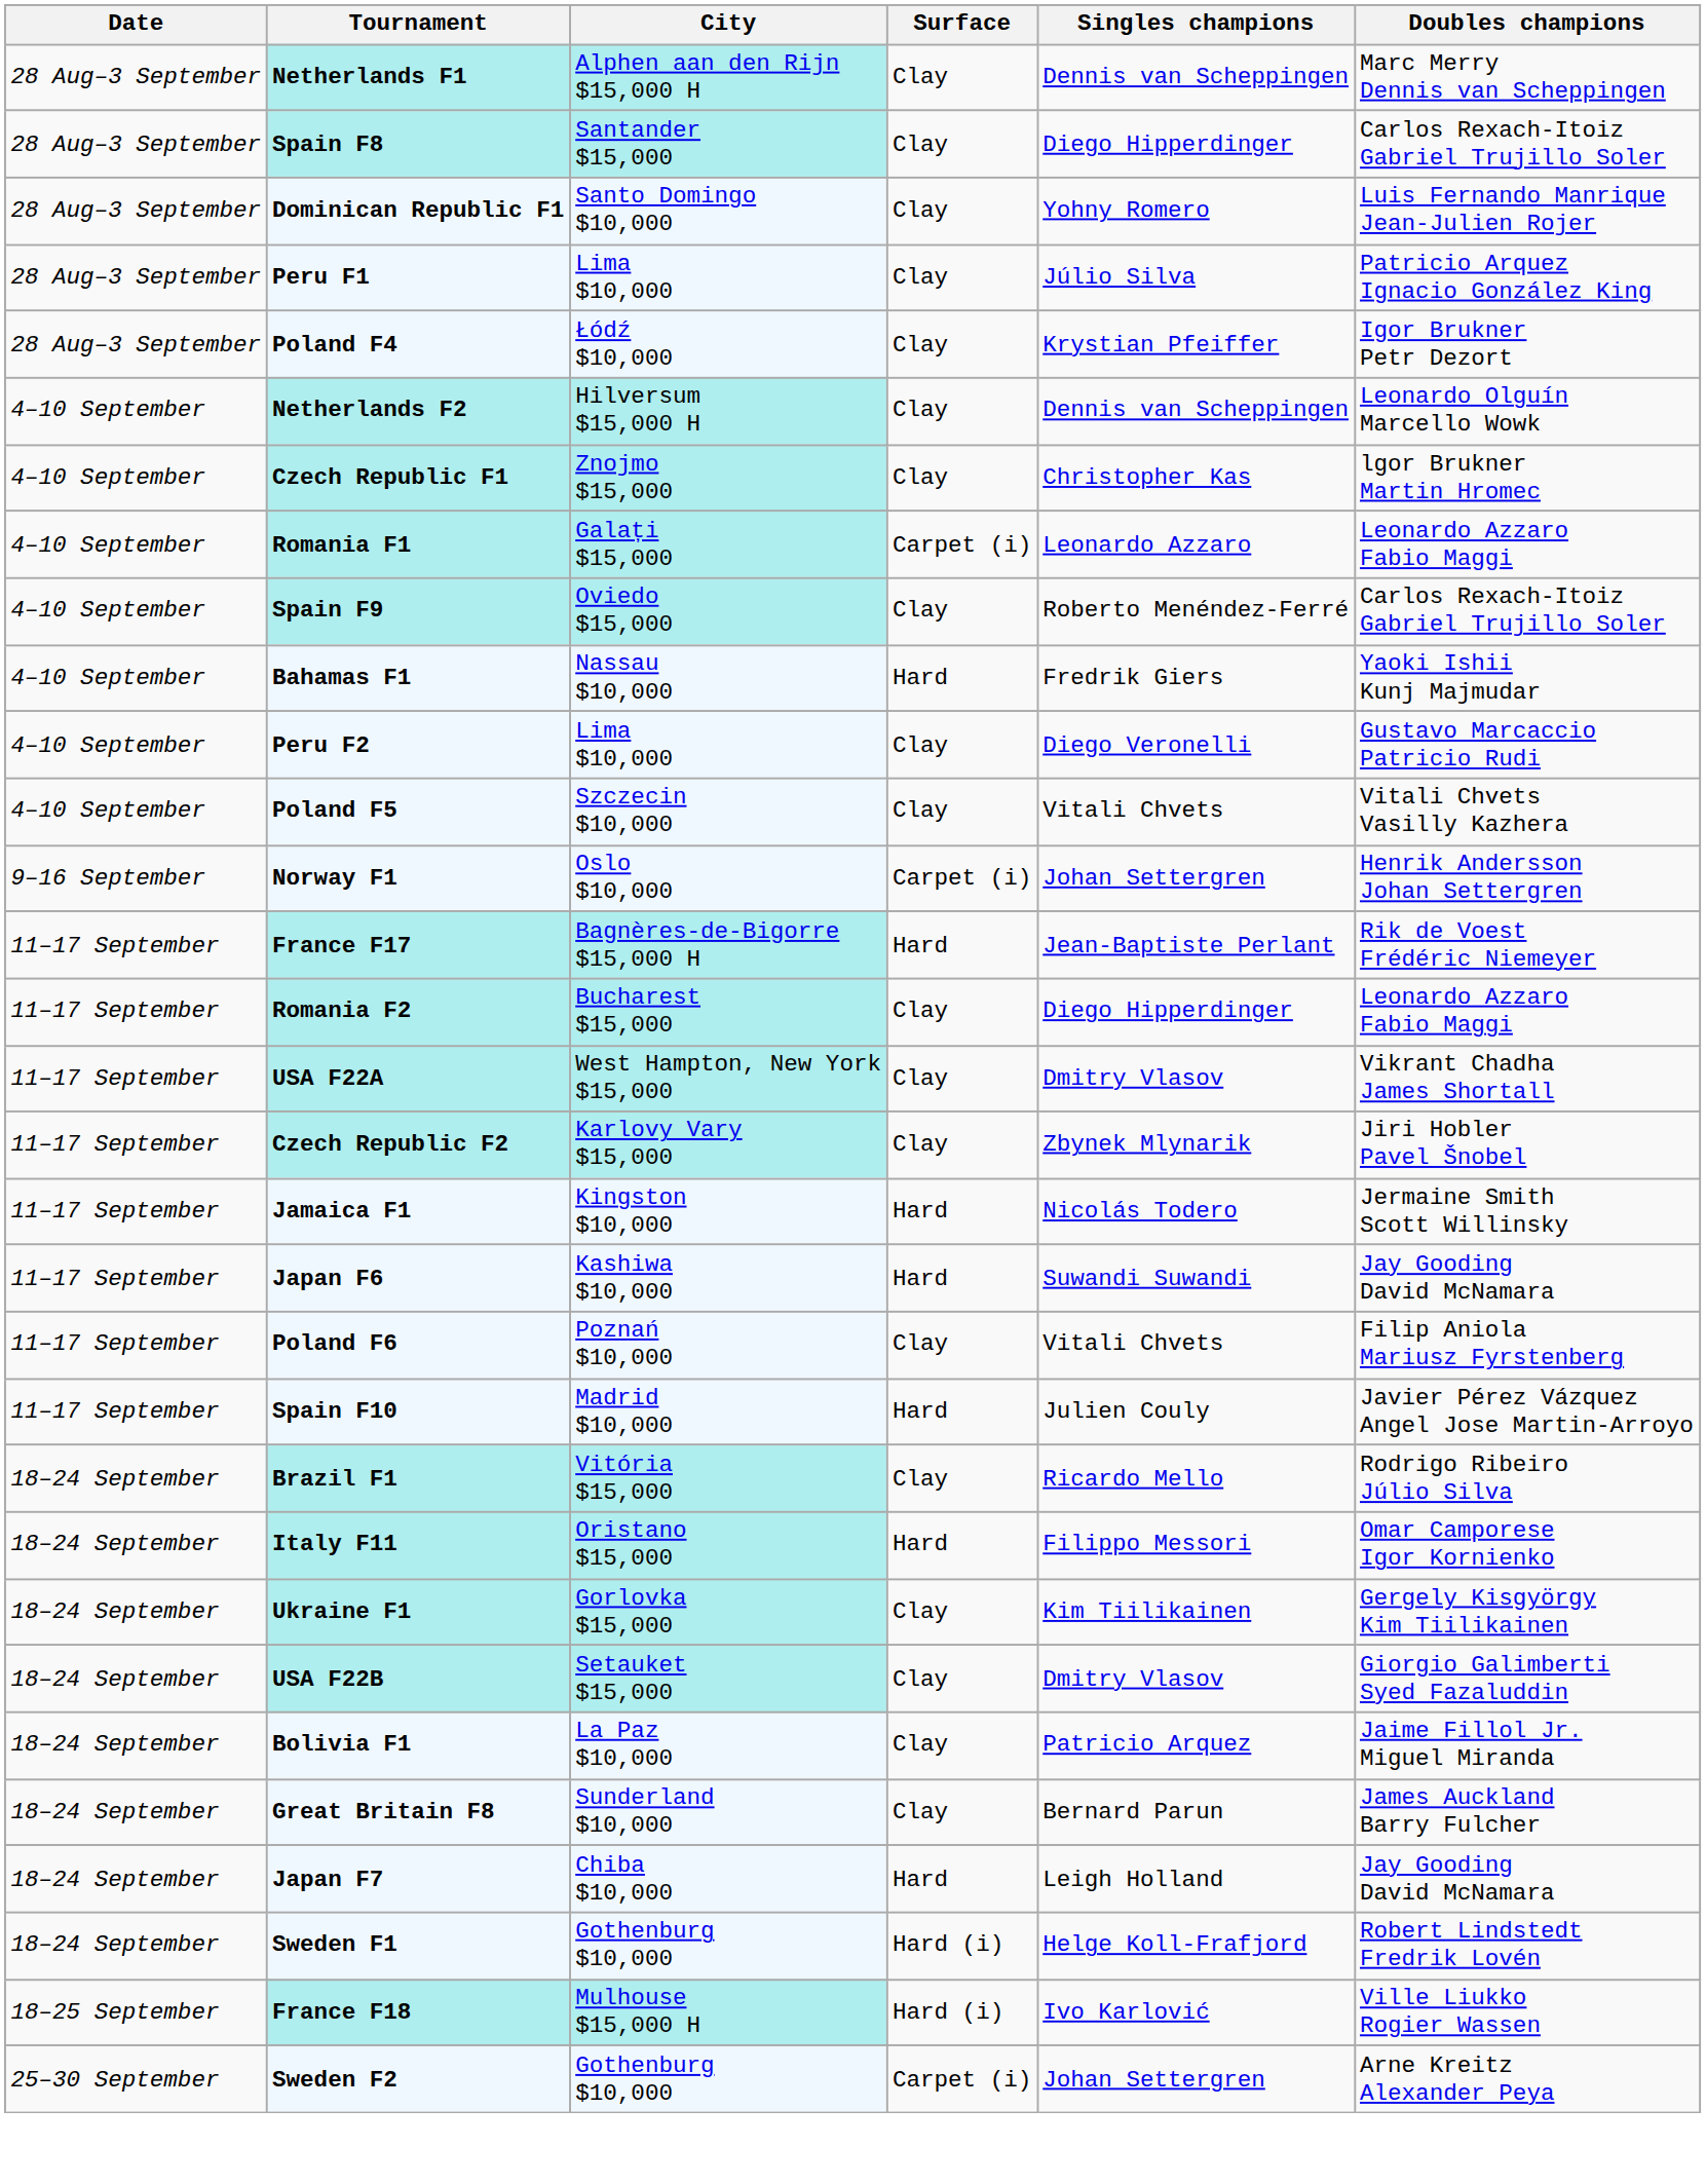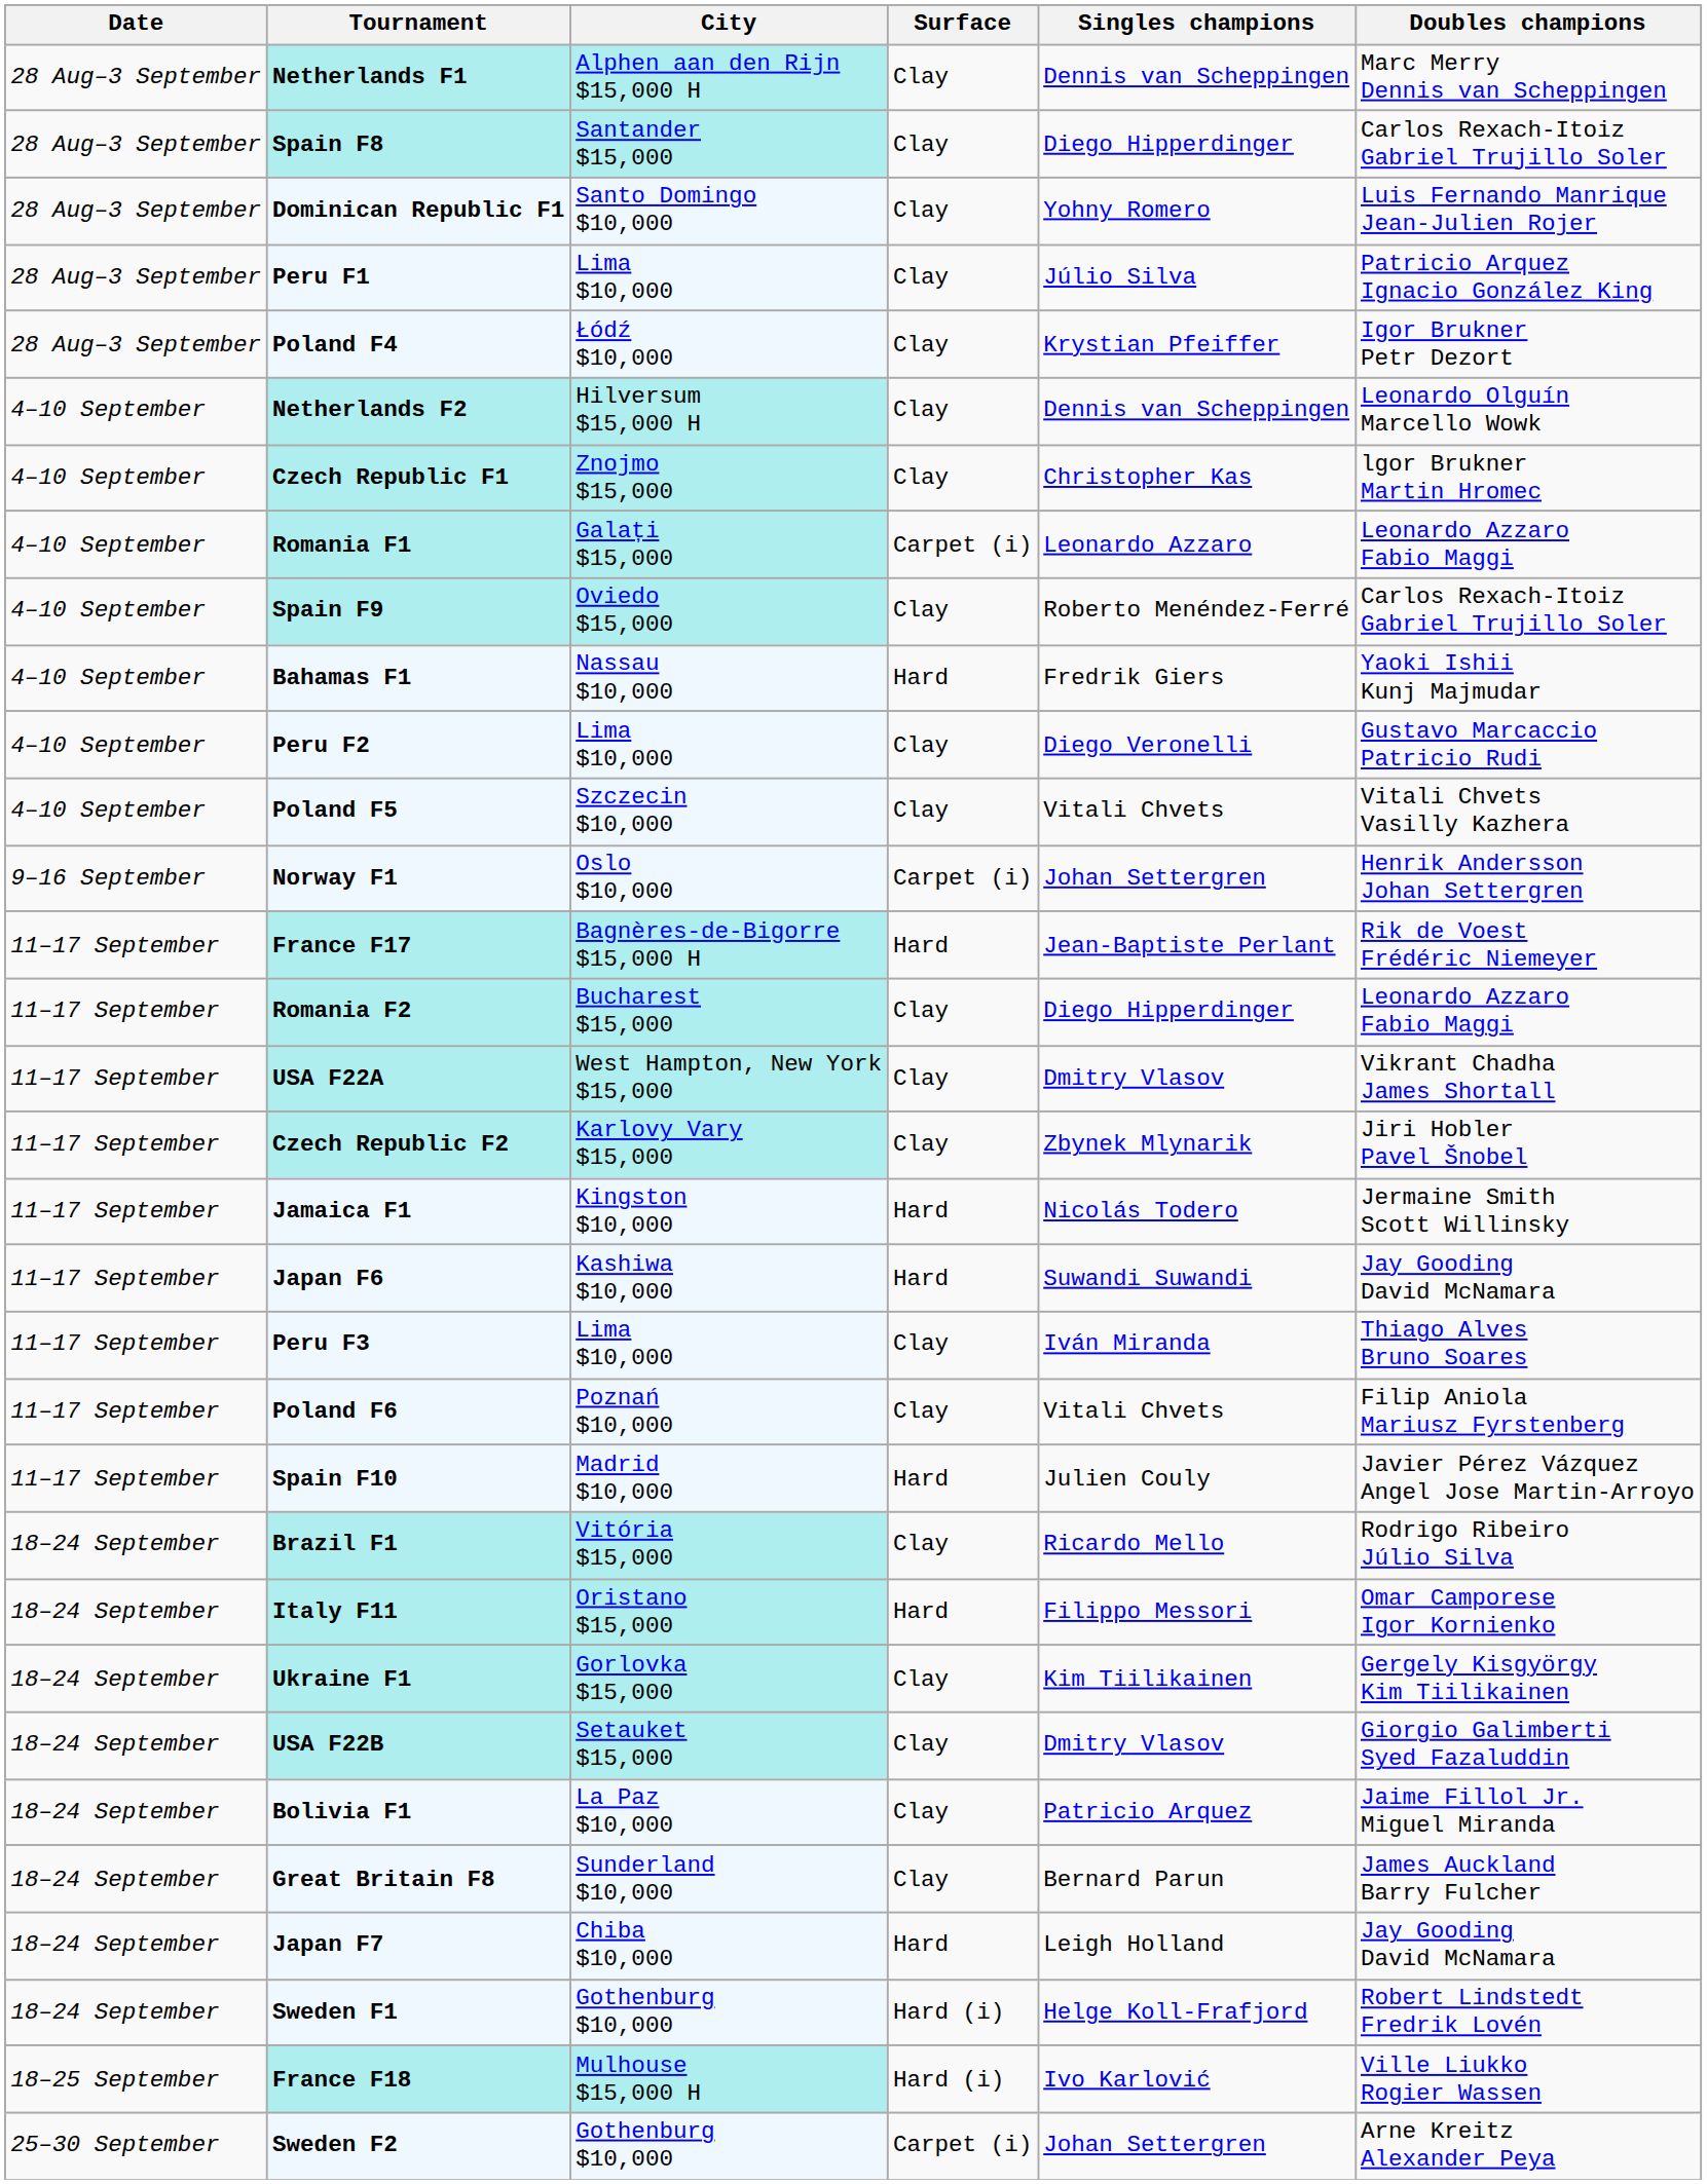+ row: 11–17 September | Peru F3 | Lima $10,000 | Clay | Iván Miranda | Thiago Alves Bruno Soares
